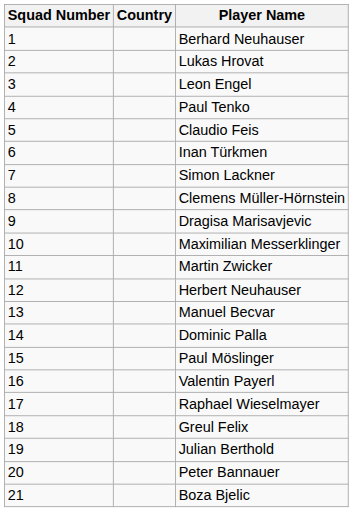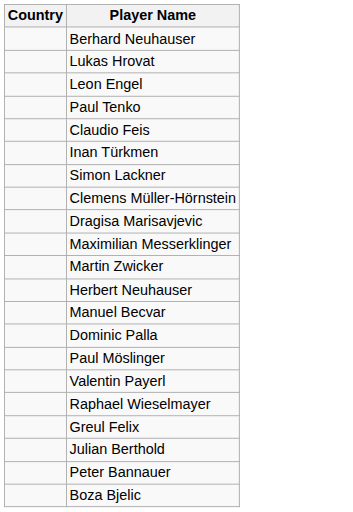- column: Squad Number | 1 | 2 | 3 | 4 | 5 | 6 | 7 | 8 | 9 | 10 | 11 | 12 | 13 | 14 | 15 | 16 | 17 | 18 | 19 | 20 | 21
